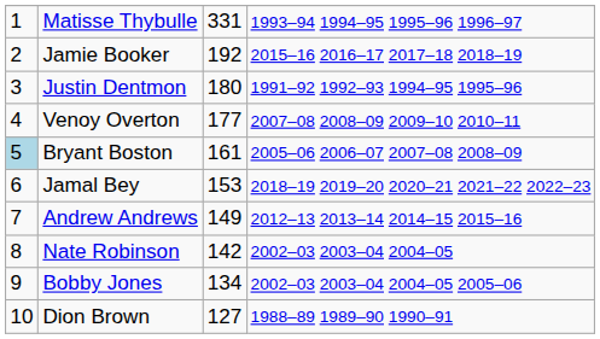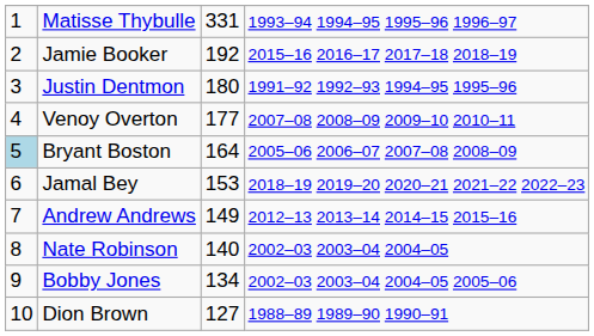Bryant Boston | column 3: 161 -> 164
Nate Robinson | column 3: 142 -> 140
